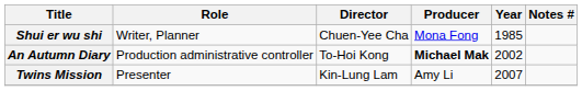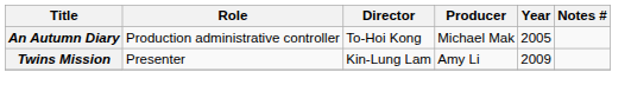- row: Shui er wu shi | Writer, Planner | Chuen-Yee Cha | Mona Fong | 1985
An Autumn Diary | Producer: bold -> normal
An Autumn Diary | Year: 2002 -> 2005
Twins Mission | Year: 2007 -> 2009
